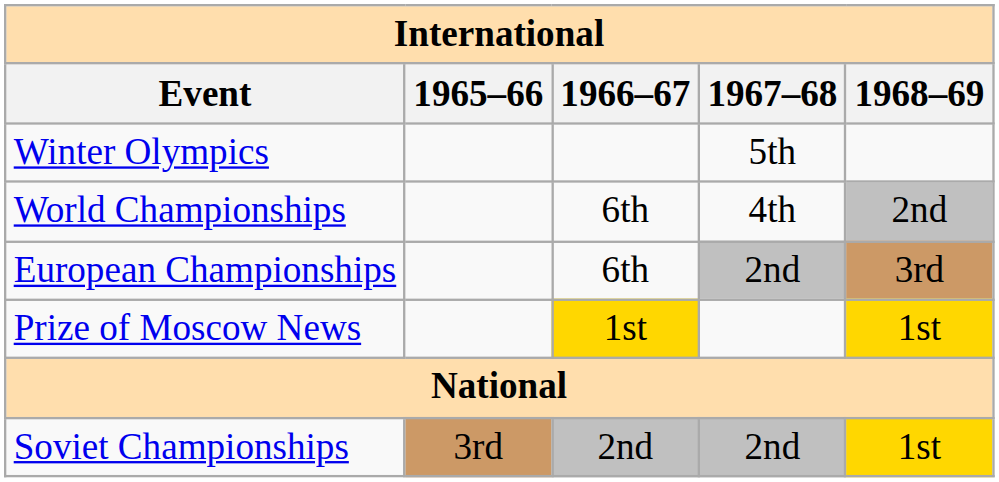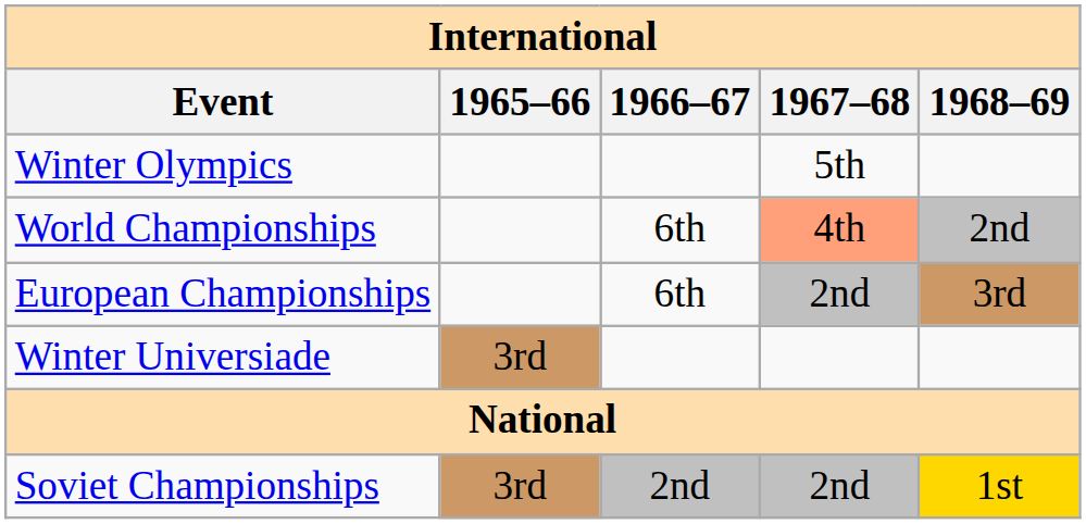World Championships | 1967–68: no background -> lightsalmon background
- row: Prize of Moscow News | 1st | 1st
+ row: Winter Universiade | 3rd
